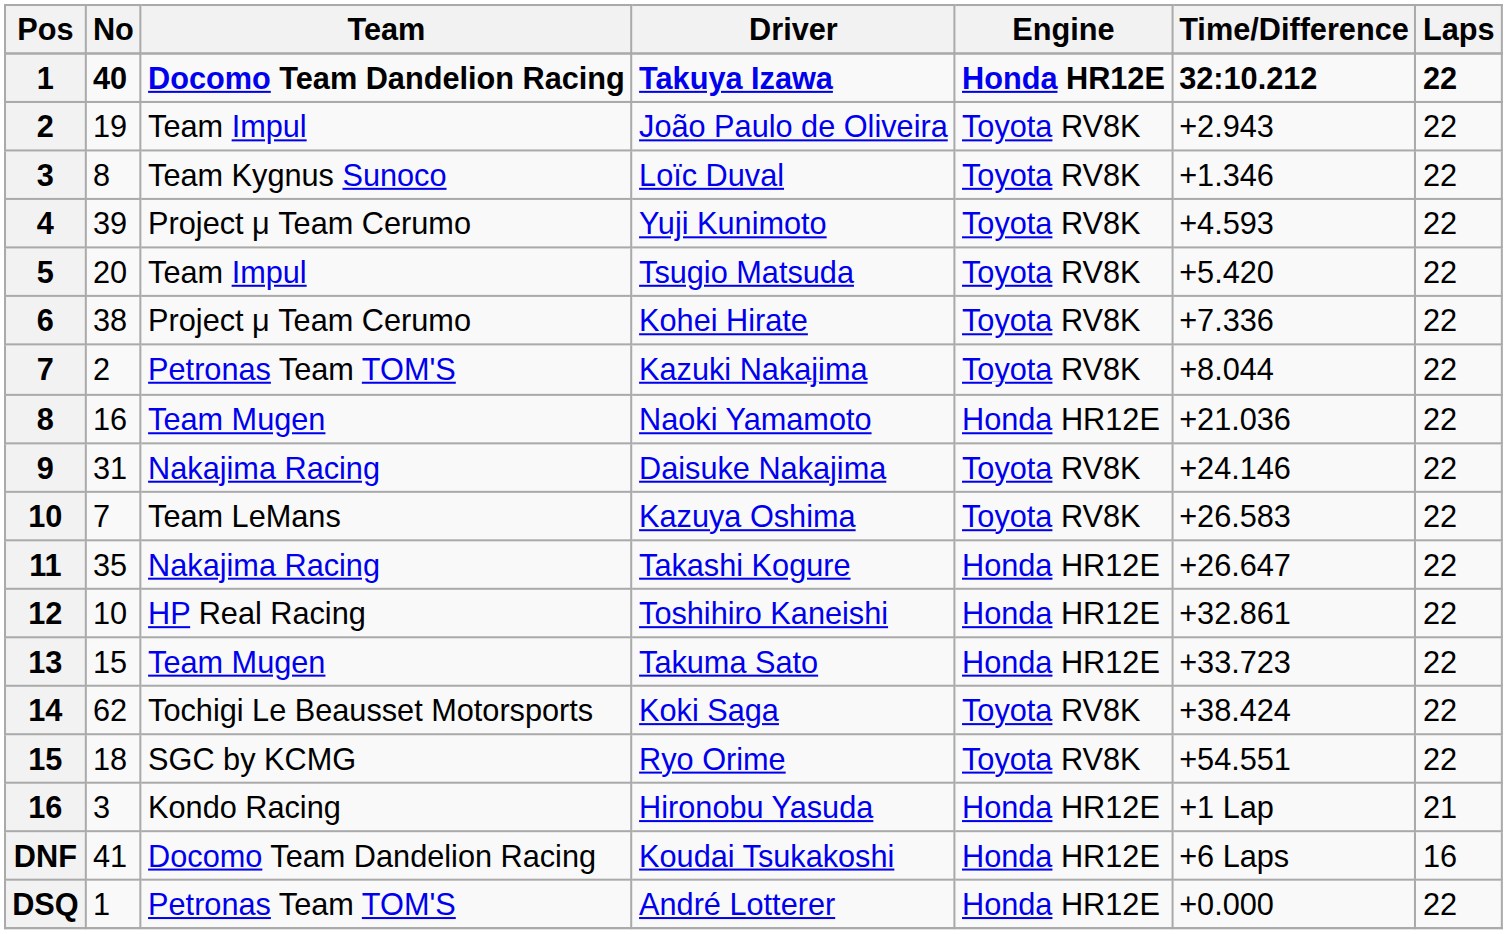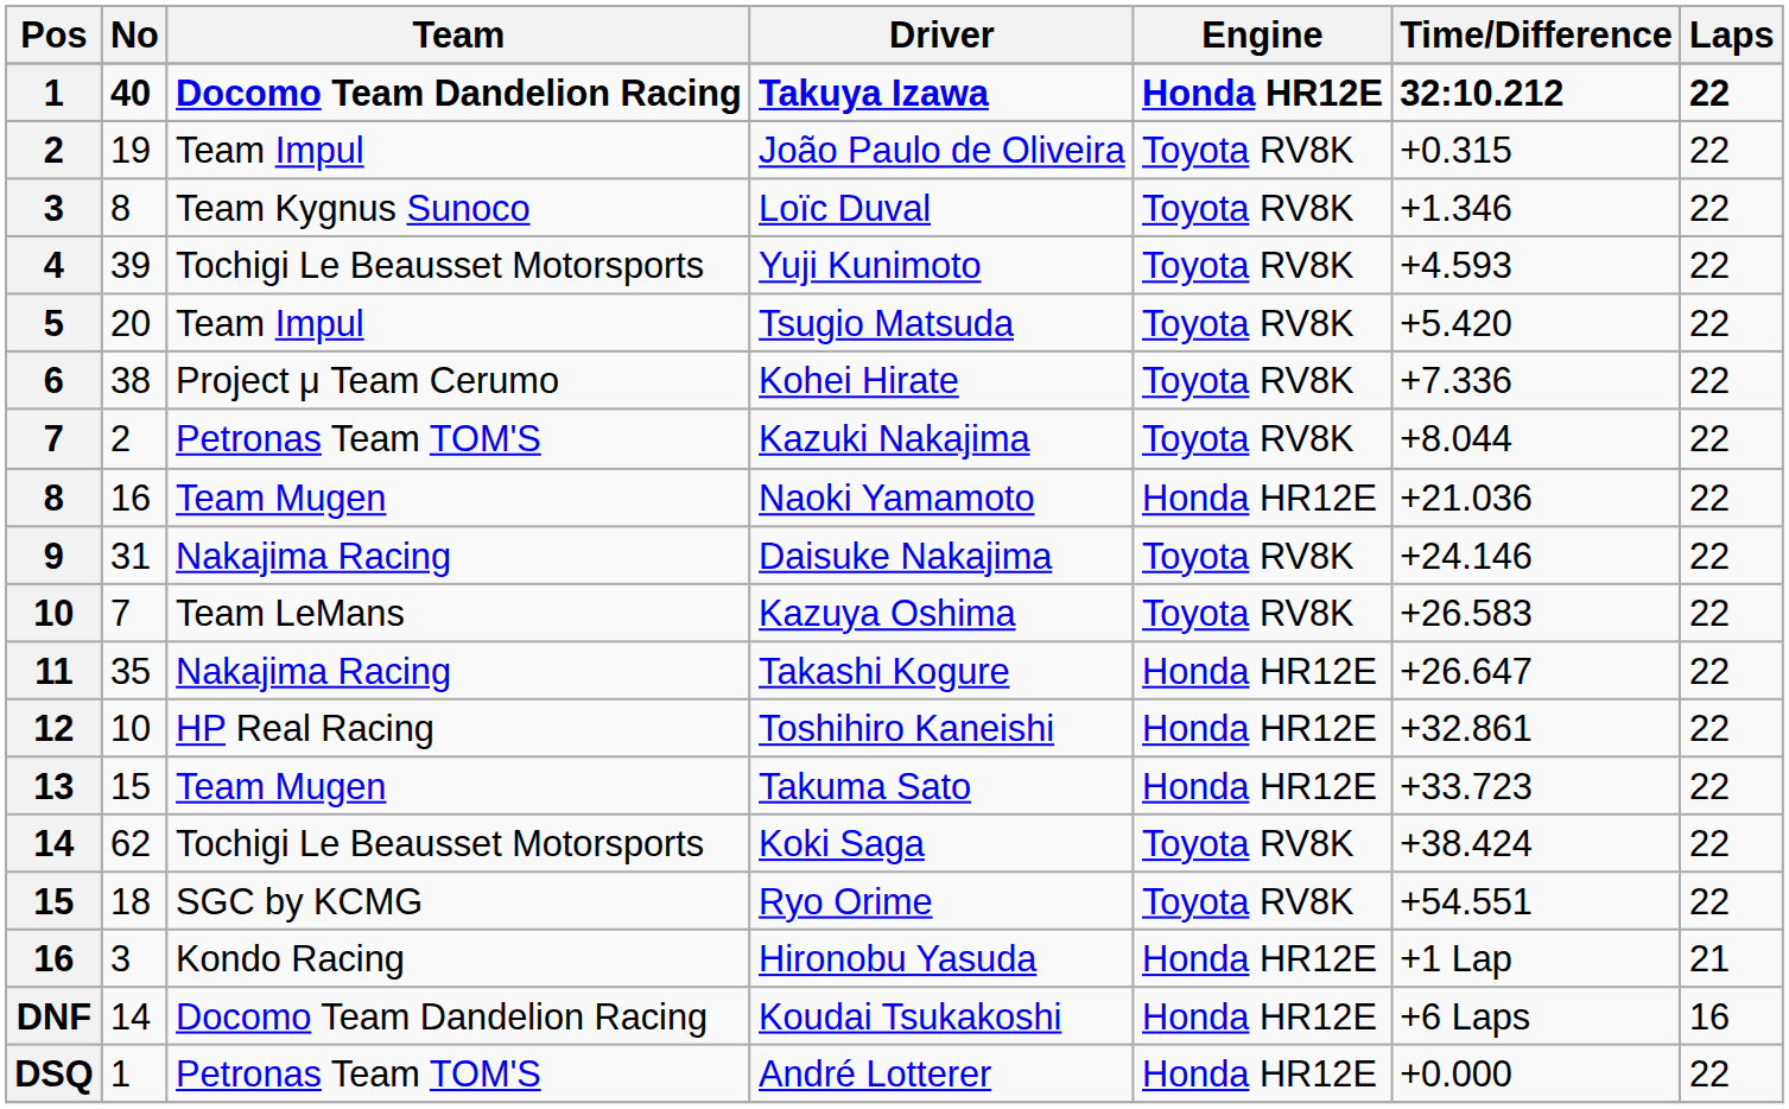João Paulo de Oliveira | Time/Difference: +2.943 -> +0.315
Yuji Kunimoto | Team: Project μ Team Cerumo -> Tochigi Le Beausset Motorsports
Koudai Tsukakoshi | No: 41 -> 14
